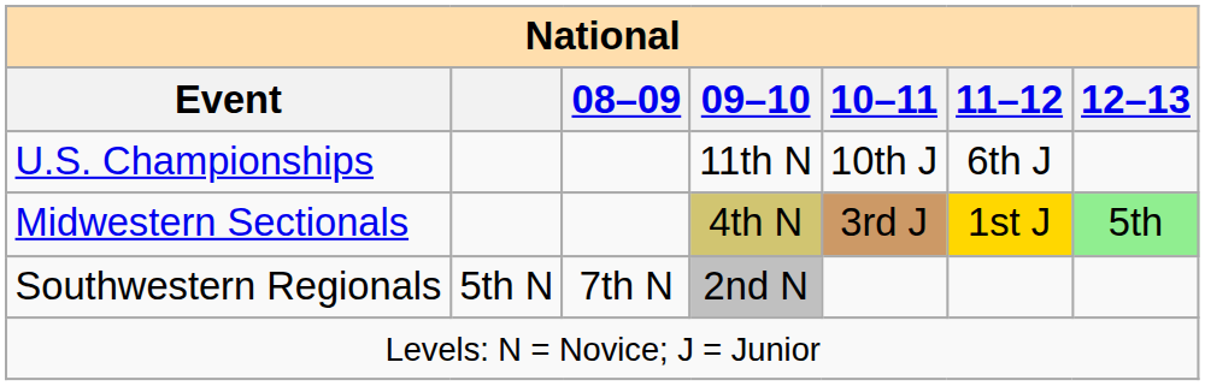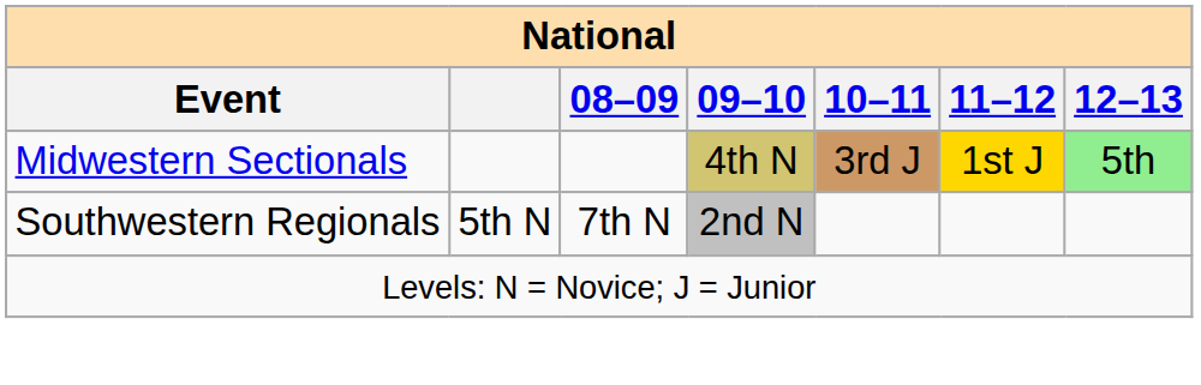- row: U.S. Championships | 11th N | 10th J | 6th J
